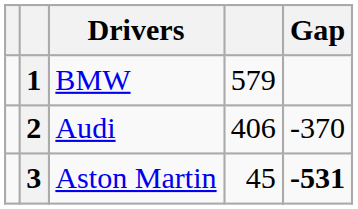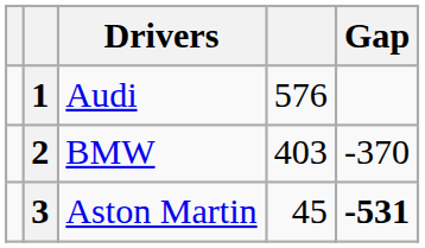1 | Drivers: BMW -> Audi
1 | column 4: 579 -> 576
2 | Drivers: Audi -> BMW
2 | column 4: 406 -> 403
